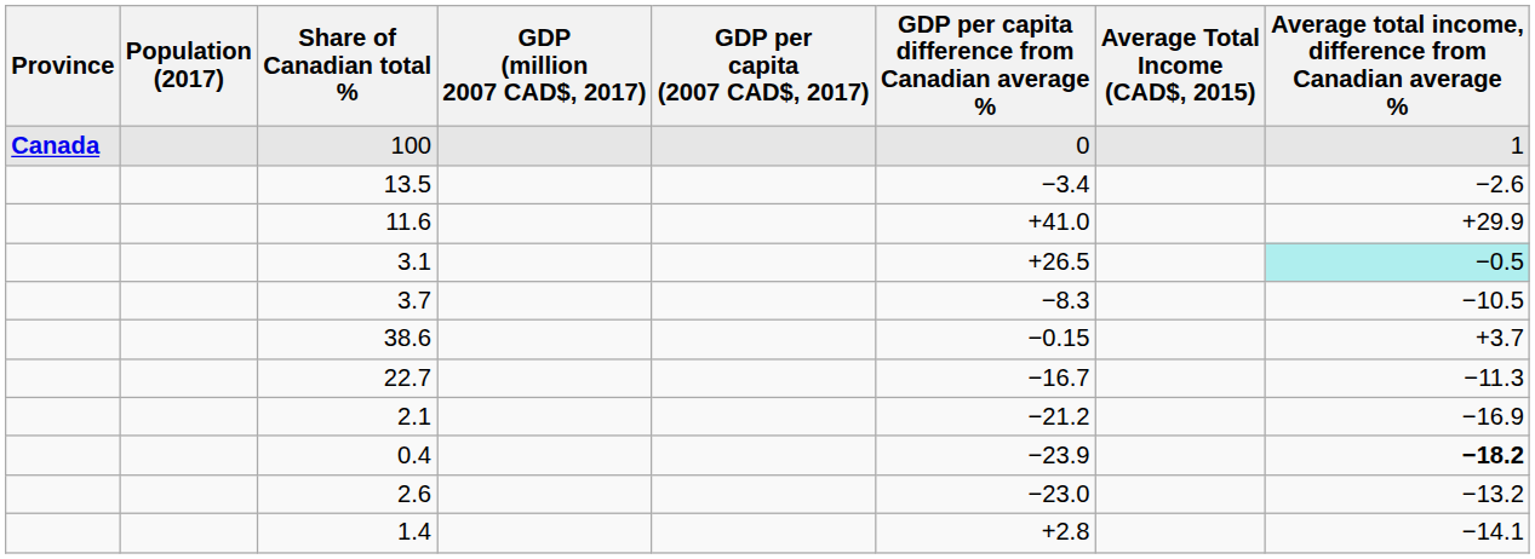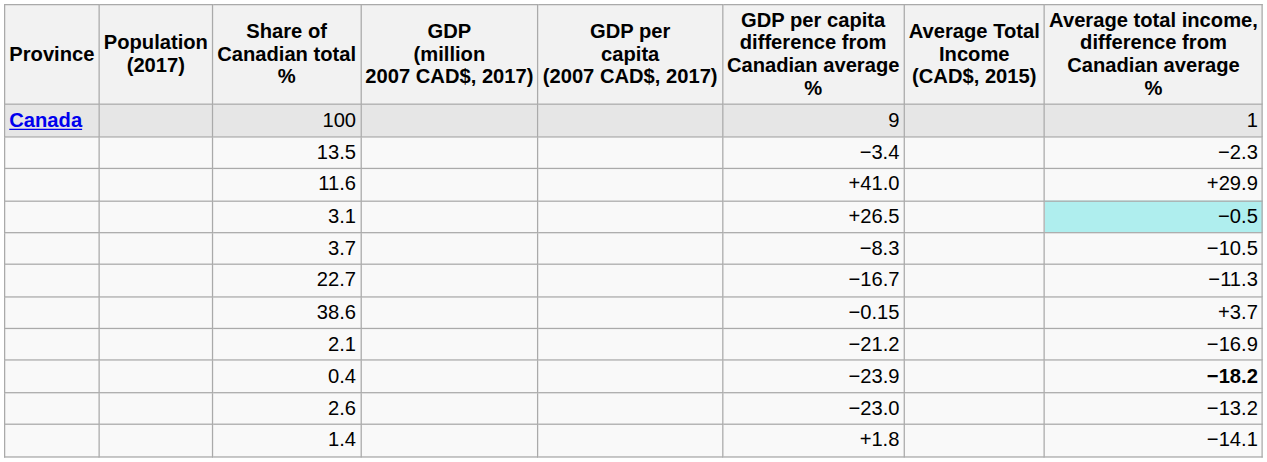100 | GDP per capita difference from Canadian average %: 0 -> 9
13.5 | Average total income, difference from Canadian average %: −2.6 -> −2.3
rows swapped: 38.6 <-> 22.7
1.4 | GDP per capita difference from Canadian average %: +2.8 -> +1.8
